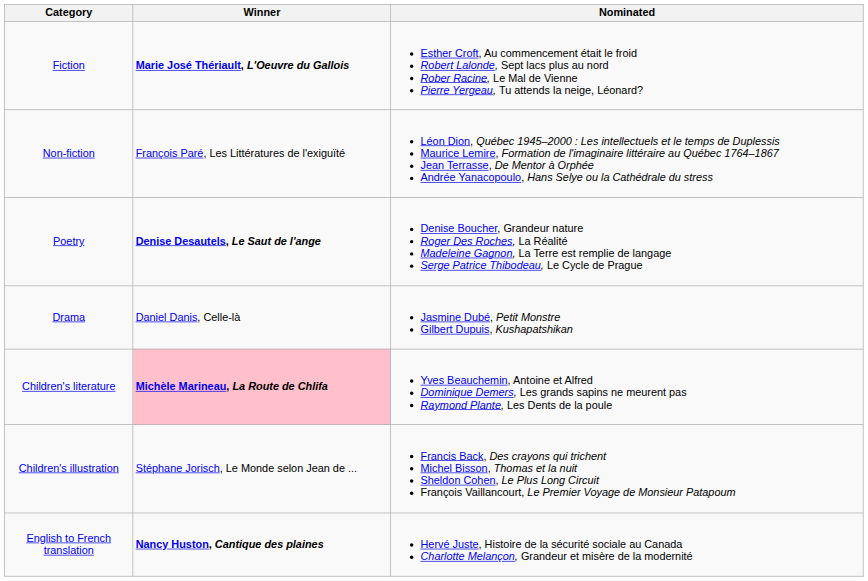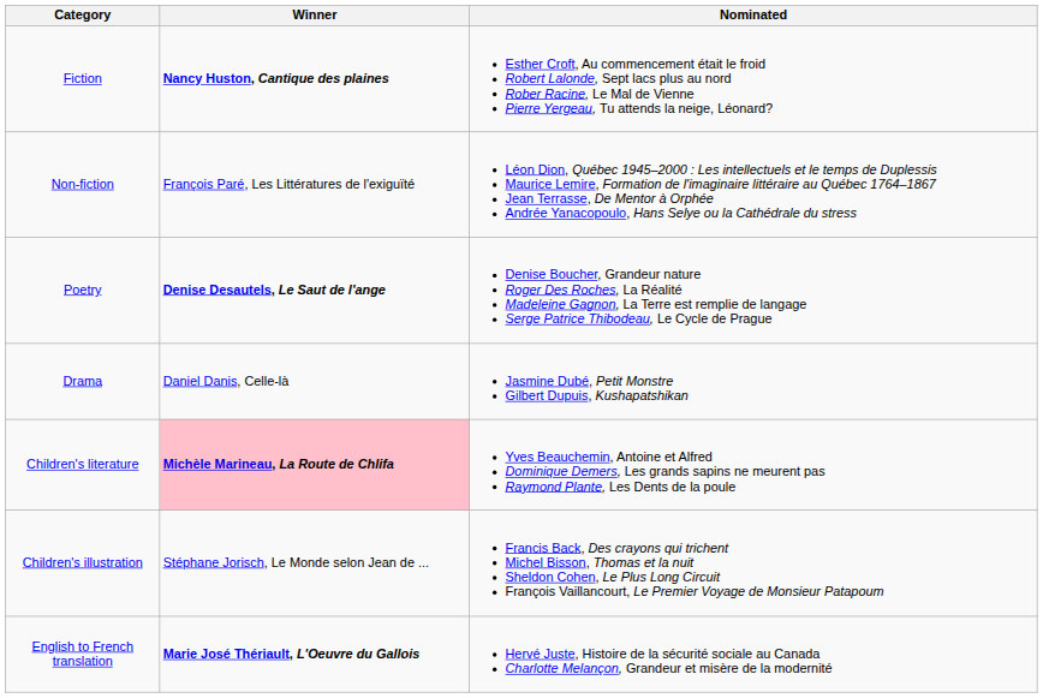Fiction | Winner: Marie José Thériault, L'Oeuvre du Gallois -> Nancy Huston, Cantique des plaines
English to French translation | Winner: Nancy Huston, Cantique des plaines -> Marie José Thériault, L'Oeuvre du Gallois
